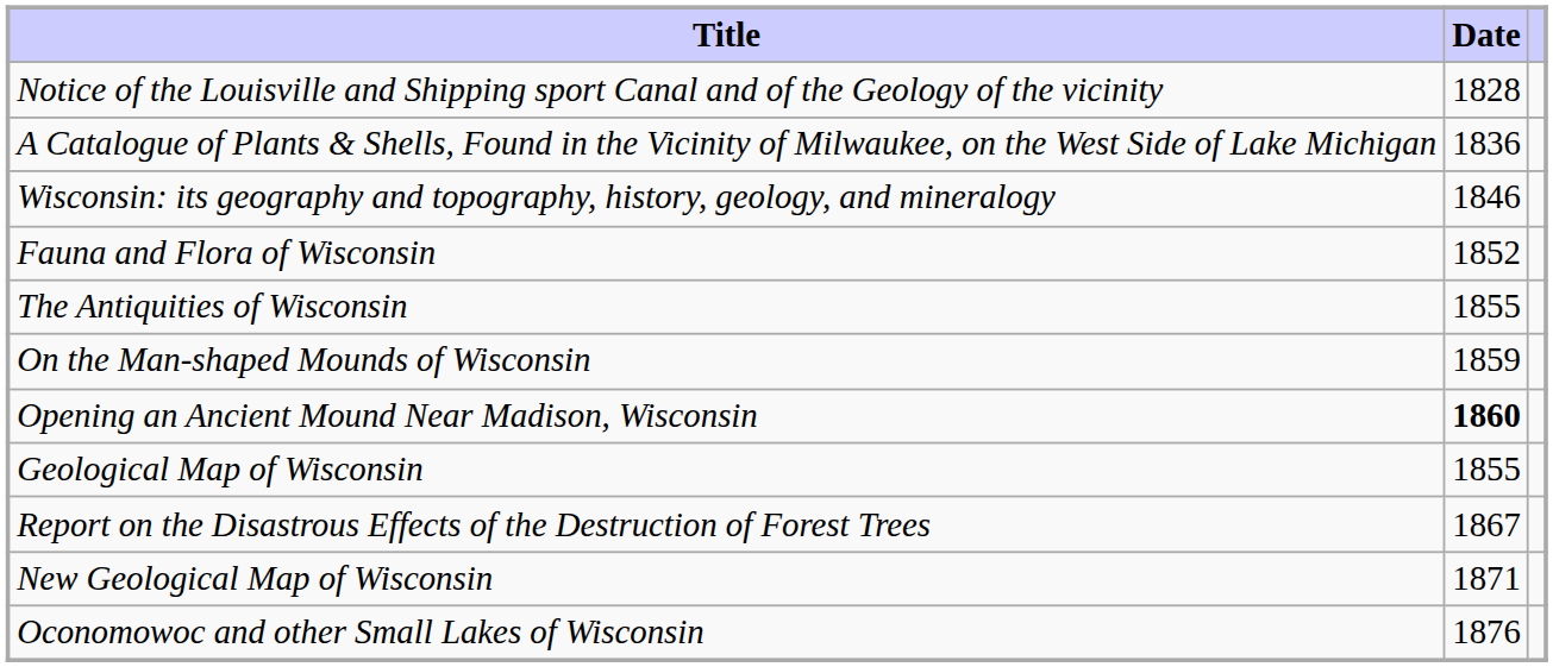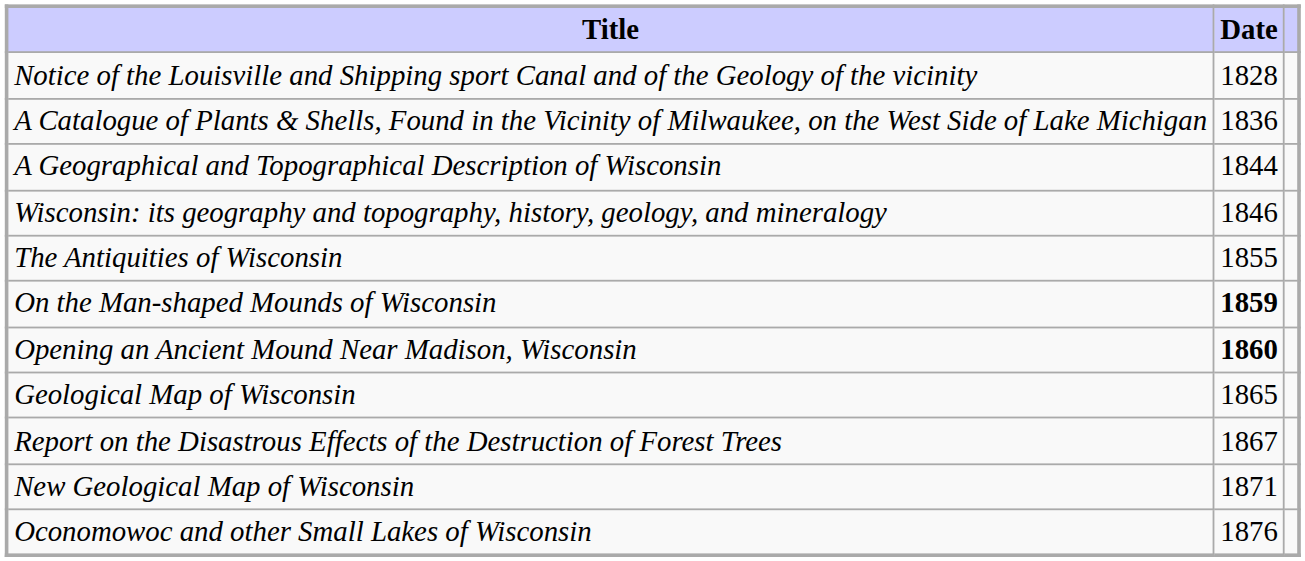+ row: A Geographical and Topographical Description of Wisconsin | 1844
- row: Fauna and Flora of Wisconsin | 1852
On the Man-shaped Mounds of Wisconsin | Date: normal -> bold
Geological Map of Wisconsin | Date: 1855 -> 1865
